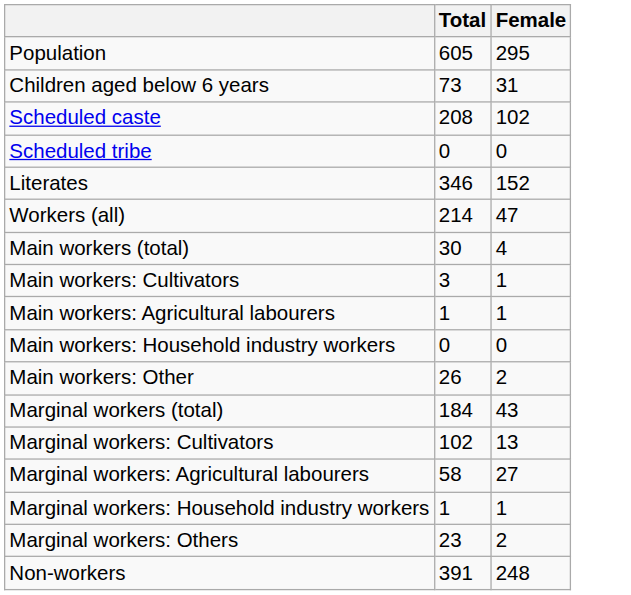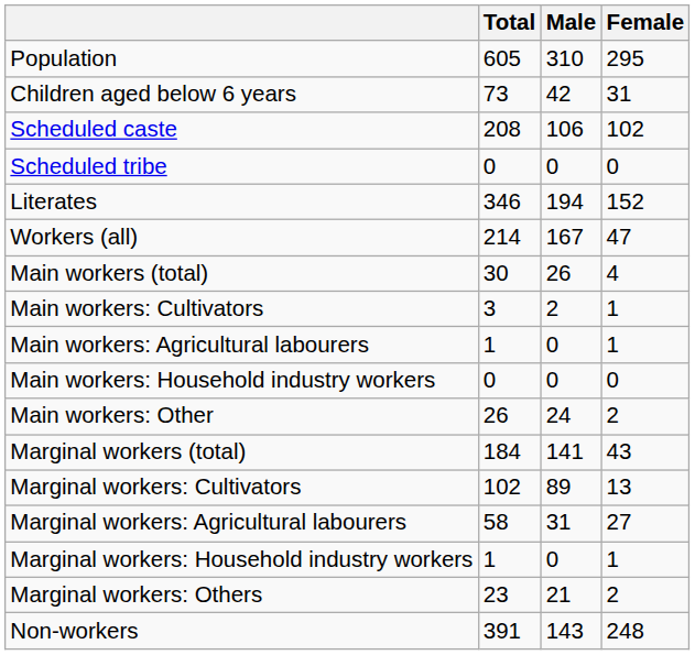+ column: Male | 310 | 42 | 106 | 0 | 194 | 167 | 26 | 2 | 0 | 0 | 24 | 141 | 89 | 31 | 0 | 21 | 143
